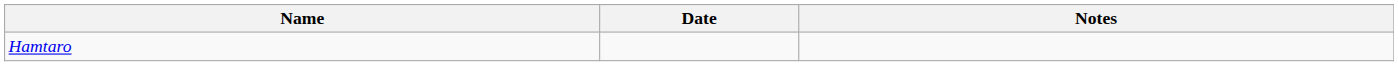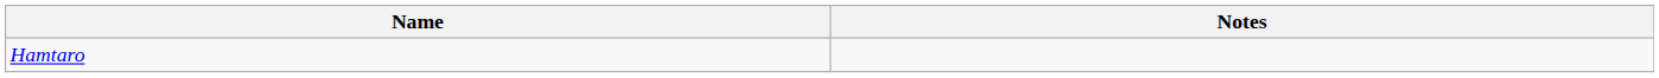- column: Date
